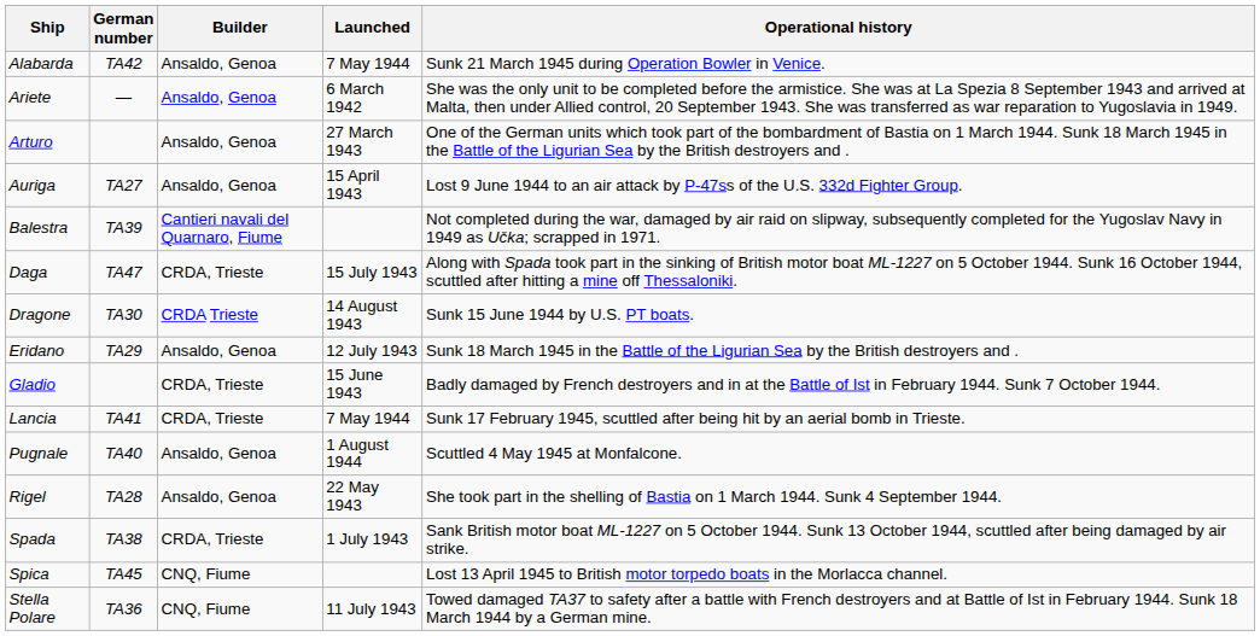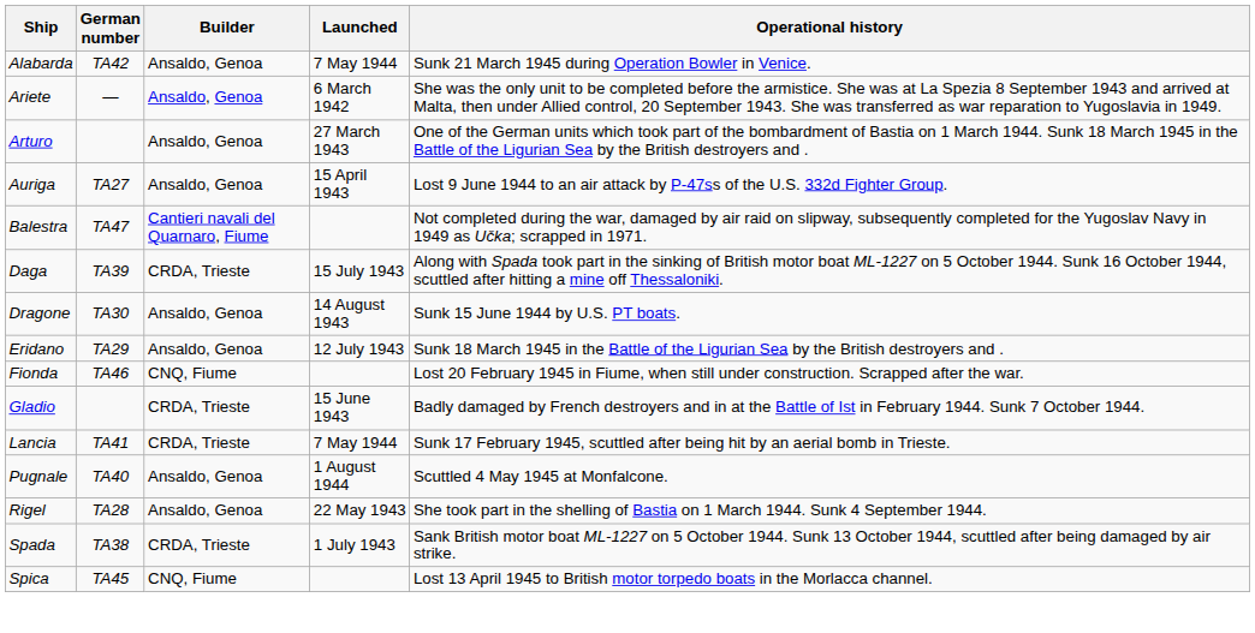Balestra | German number: TA39 -> TA47
Daga | German number: TA47 -> TA39
Dragone | Builder: CRDA Trieste -> Ansaldo, Genoa
+ row: Fionda | TA46 | CNQ, Fiume | Lost 20 February 1945 in Fiume, when still under construction. Scrapped after the war.
- row: Stella Polare | TA36 | CNQ, Fiume | 11 July 1943 | Towed damaged TA37 to safety after a battle with French destroyers and at Battle of Ist in February 1944. Sunk 18 March 1944 by a German mine.
